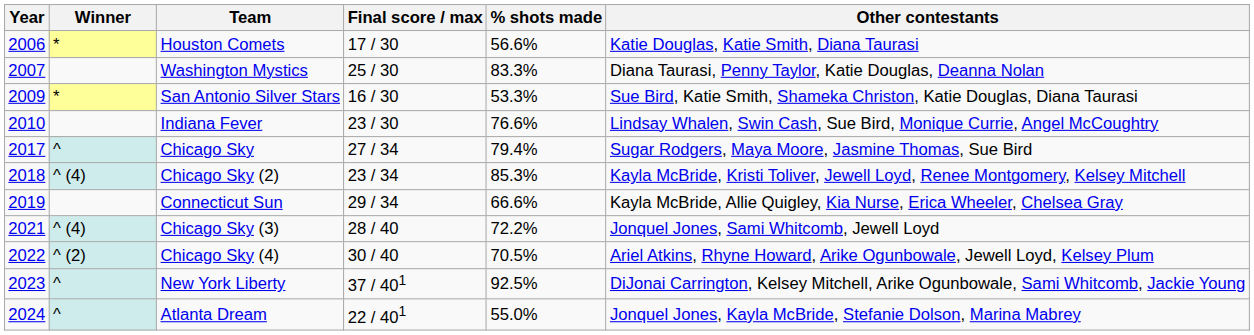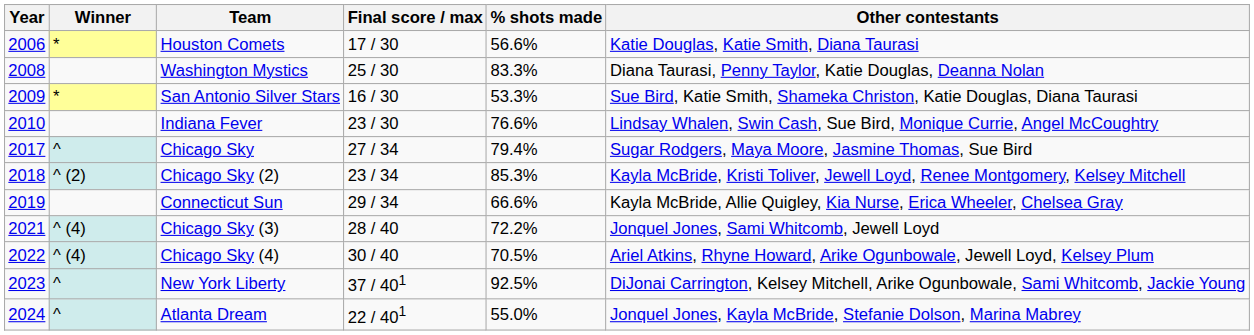Washington Mystics | Year: 2007 -> 2008
Chicago Sky (2) | Winner: ^ (4) -> ^ (2)
Chicago Sky (4) | Winner: ^ (2) -> ^ (4)
